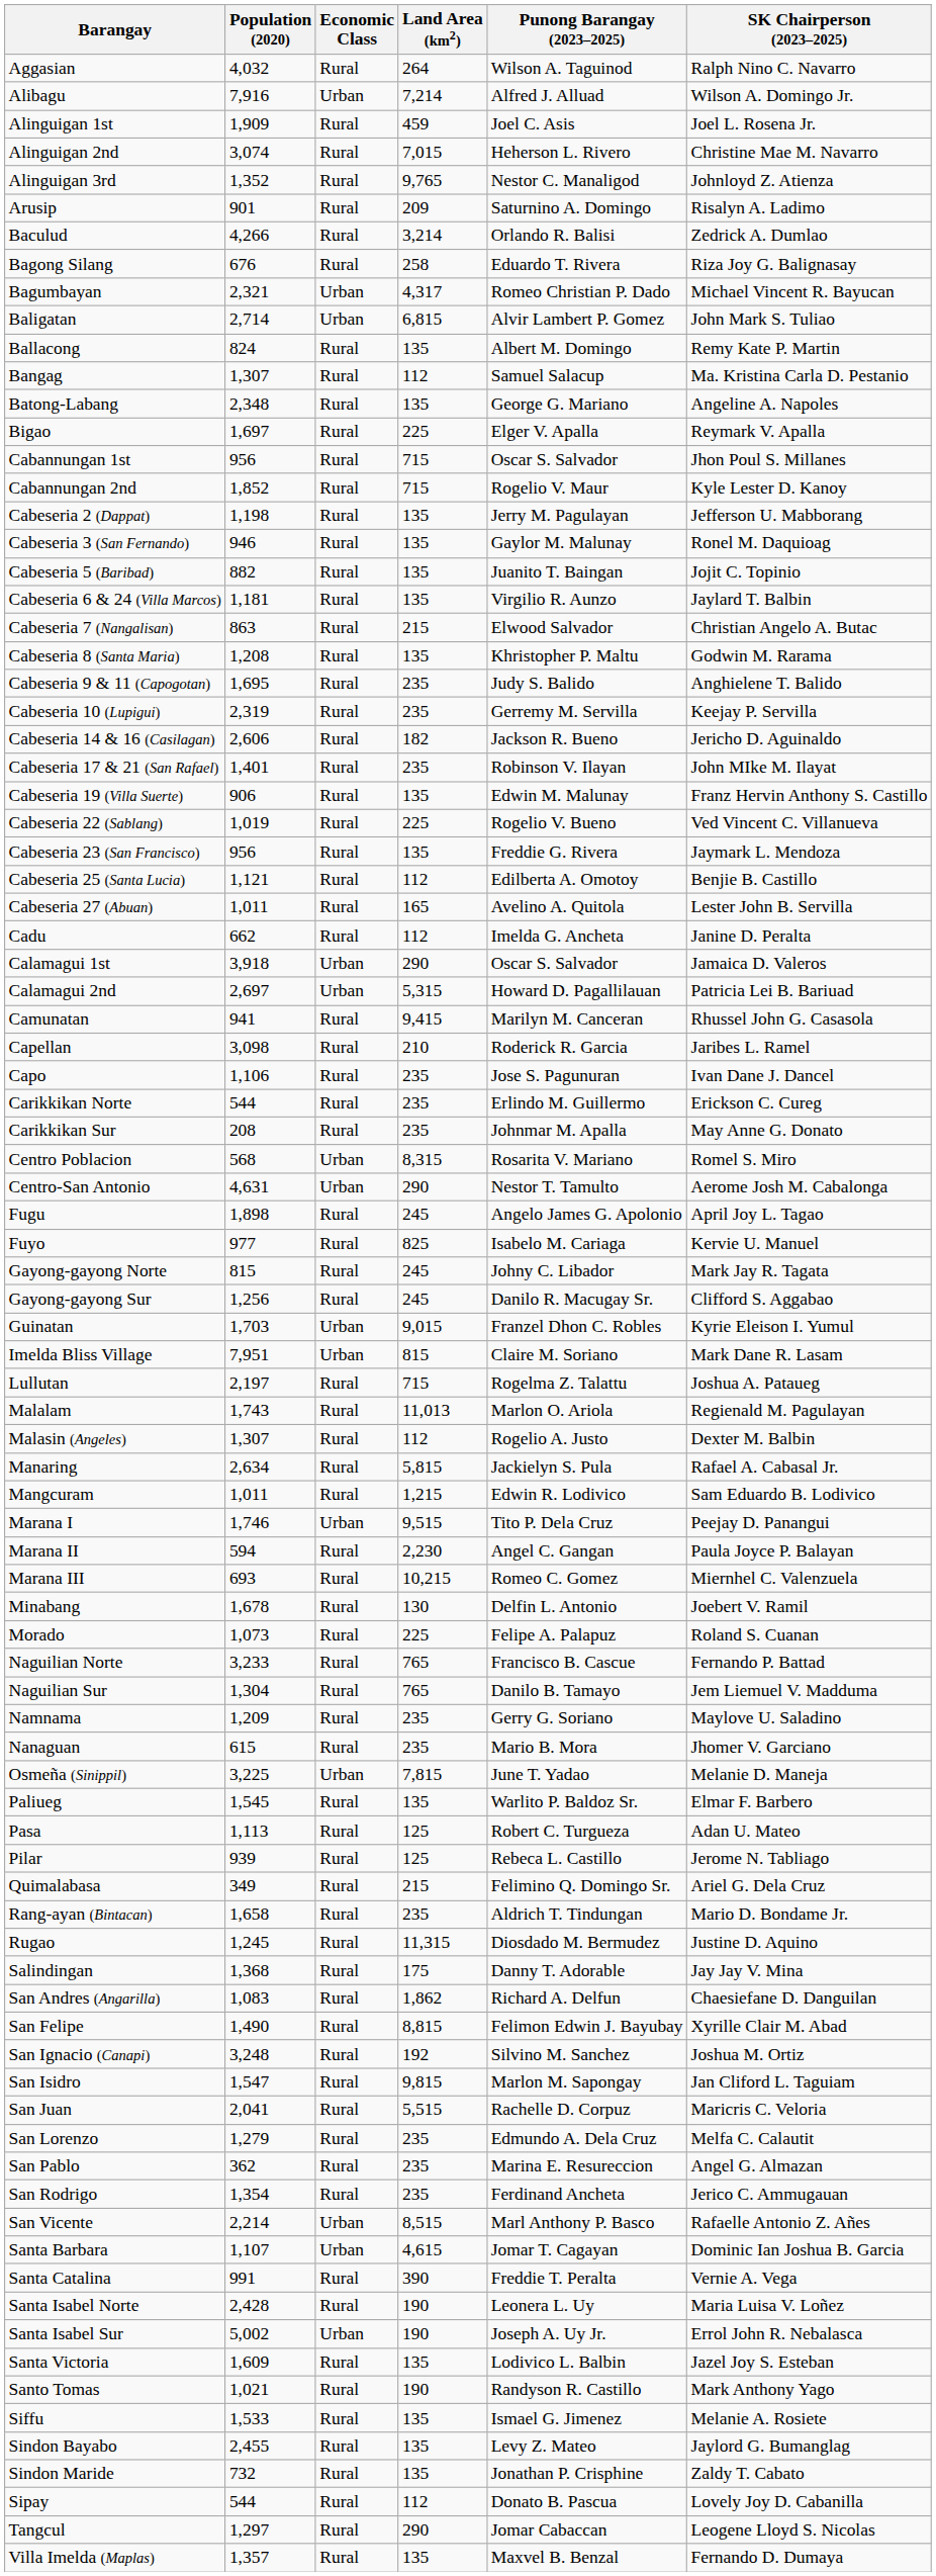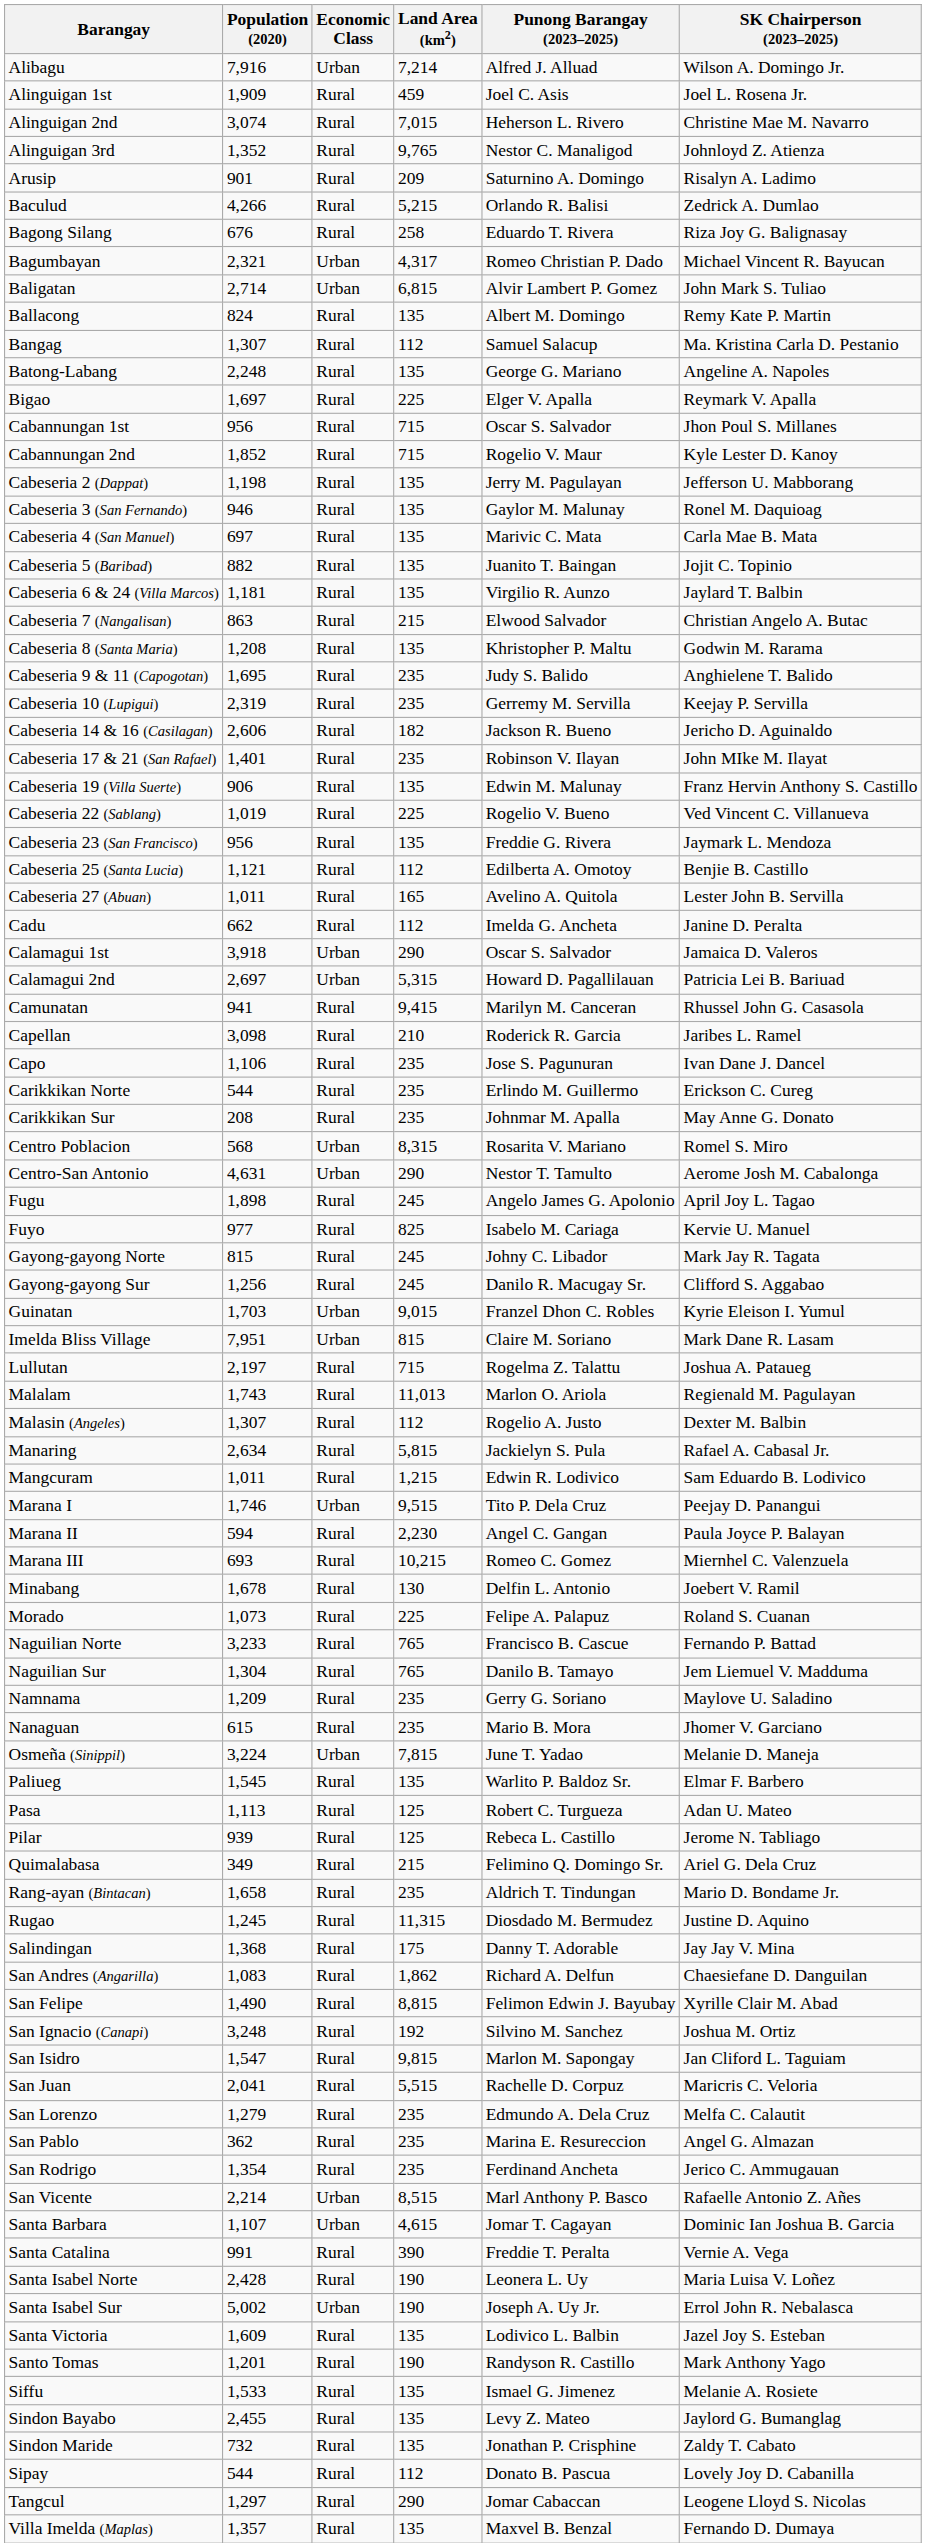- row: Aggasian | 4,032 | Rural | 264 | Wilson A. Taguinod | Ralph Nino C. Navarro
Baculud | Land Area (km2): 3,214 -> 5,215
Batong-Labang | Population (2020): 2,348 -> 2,248
+ row: Cabeseria 4 (San Manuel) | 697 | Rural | 135 | Marivic C. Mata | Carla Mae B. Mata
Osmeña (Sinippil) | Population (2020): 3,225 -> 3,224
Santo Tomas | Population (2020): 1,021 -> 1,201
